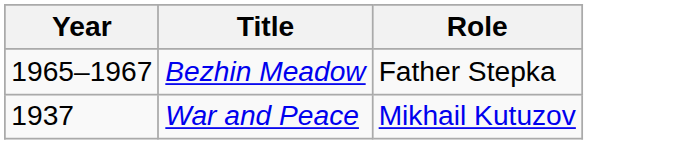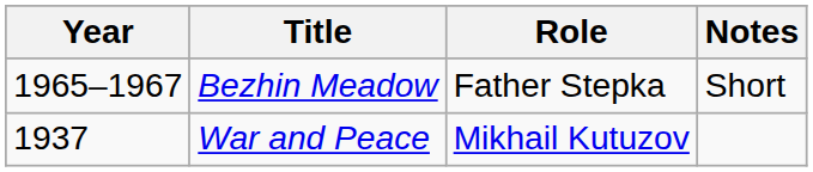+ column: Notes | Short
